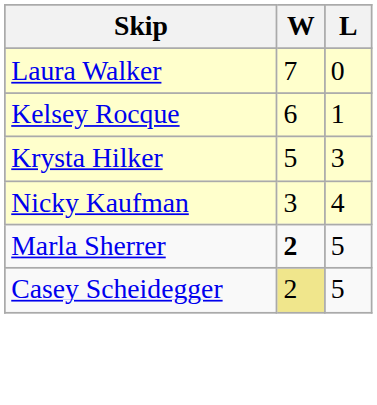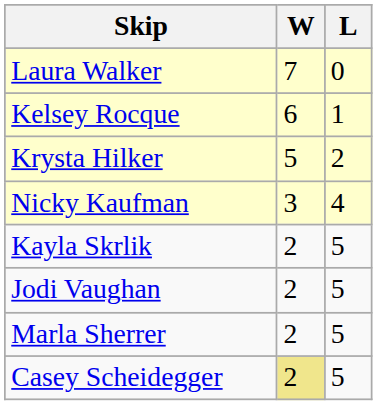Krysta Hilker | L: 3 -> 2
+ row: Kayla Skrlik | 2 | 5
+ row: Jodi Vaughan | 2 | 5
Marla Sherrer | W: bold -> normal
